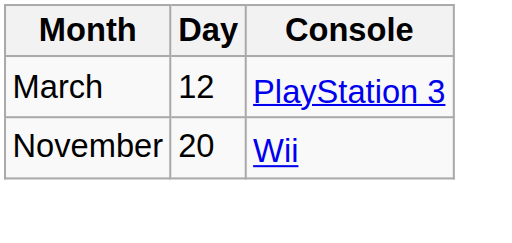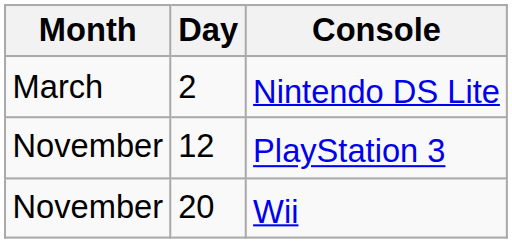+ row: March | 2 | Nintendo DS Lite
PlayStation 3 | Month: March -> November
